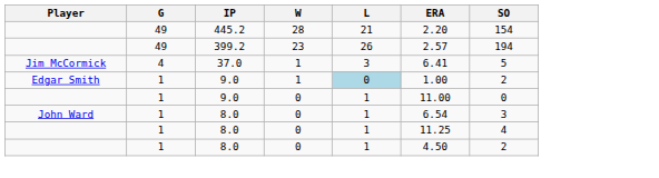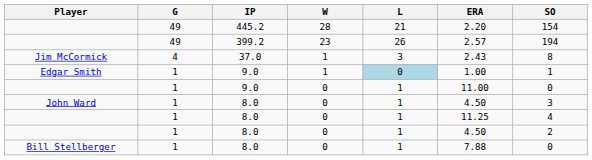Jim McCormick | ERA: 6.41 -> 2.43
Jim McCormick | SO: 5 -> 8
Edgar Smith | SO: 2 -> 1
John Ward | ERA: 6.54 -> 4.50
+ row: Bill Stellberger | 1 | 8.0 | 0 | 1 | 7.88 | 0
